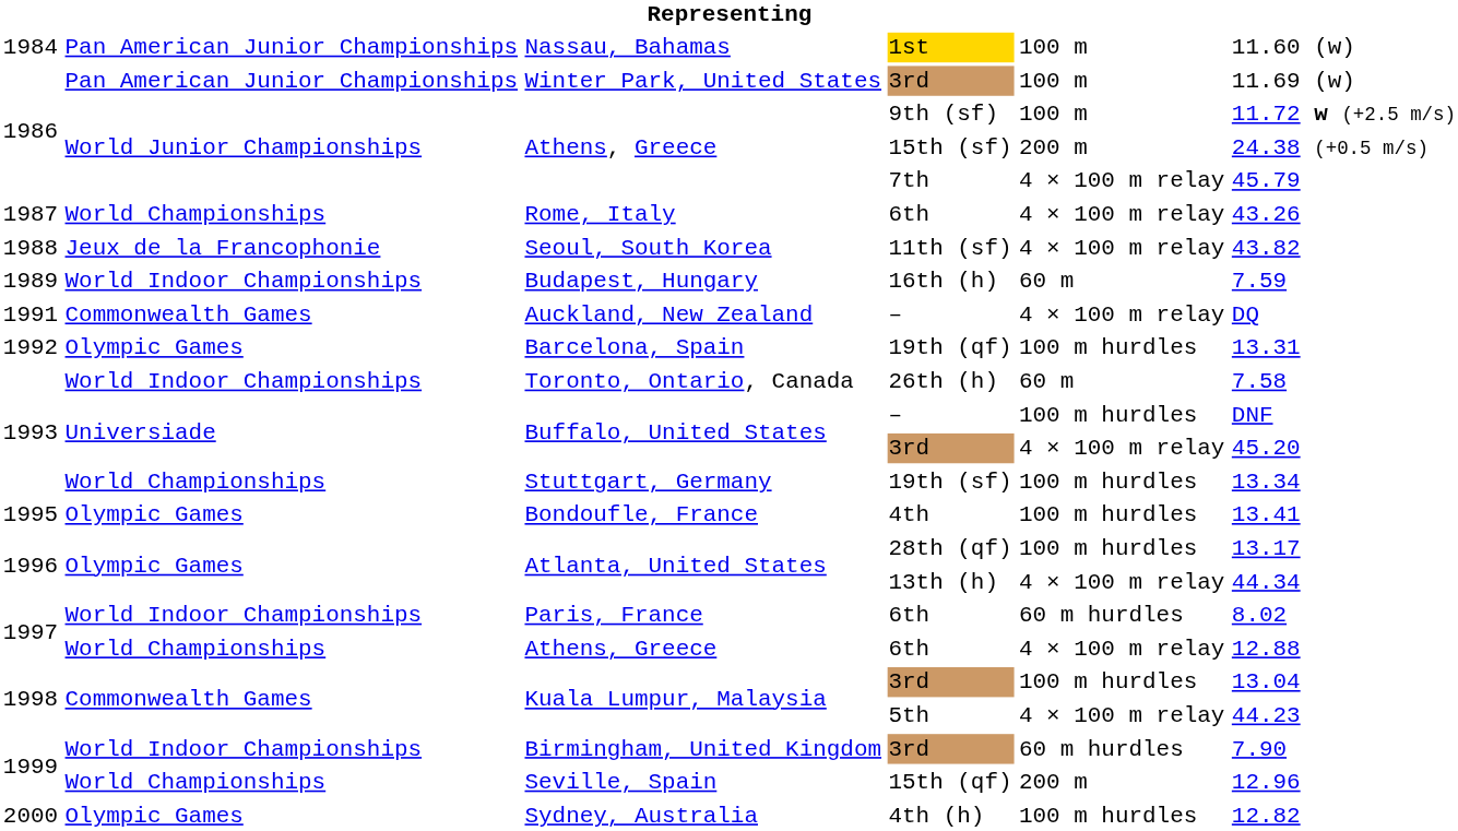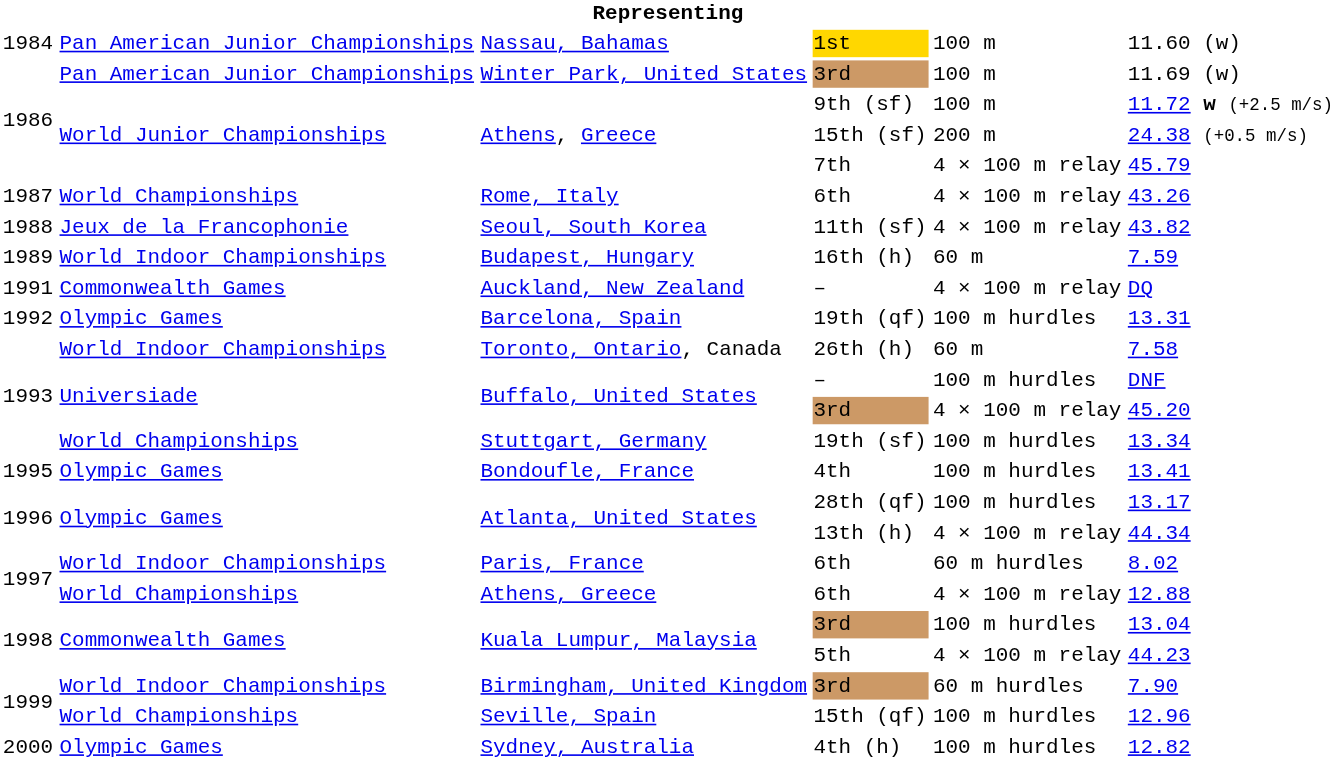Seville, Spain | column 5: 200 m -> 100 m hurdles
